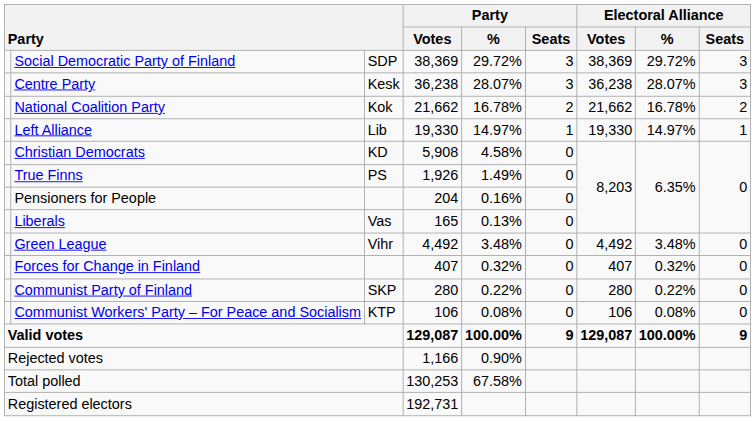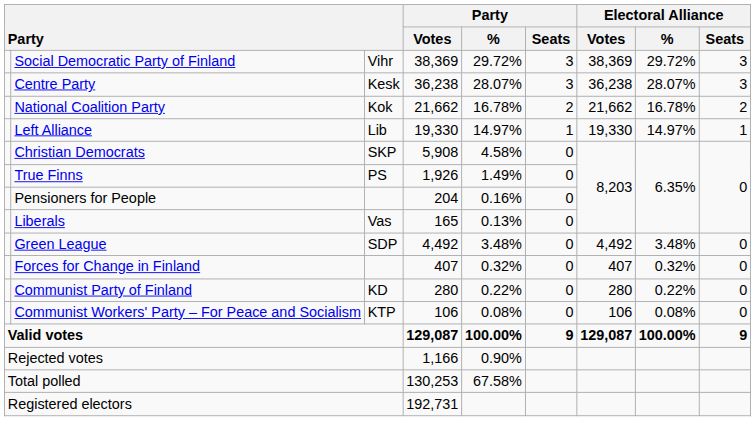Social Democratic Party of Finland | column 3: SDP -> Vihr
Christian Democrats | column 3: KD -> SKP
Green League | column 3: Vihr -> SDP
Communist Party of Finland | column 3: SKP -> KD
